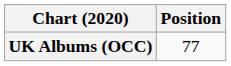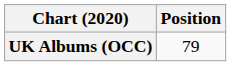UK Albums (OCC) | Position: 77 -> 79
